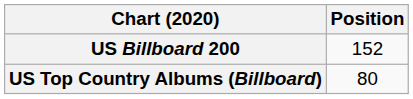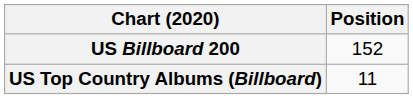US Top Country Albums (Billboard) | Position: 80 -> 11
